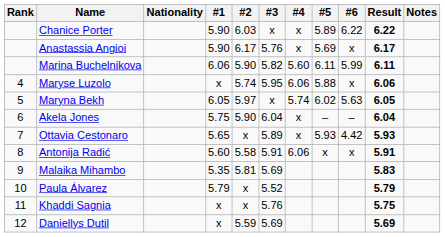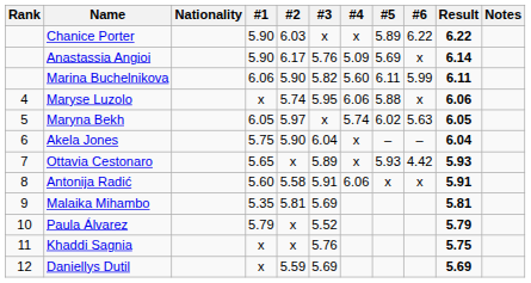Anastassia Angioi | #4: x -> 5.09
Anastassia Angioi | Result: 6.17 -> 6.14
Malaika Mihambo | Result: 5.83 -> 5.81
